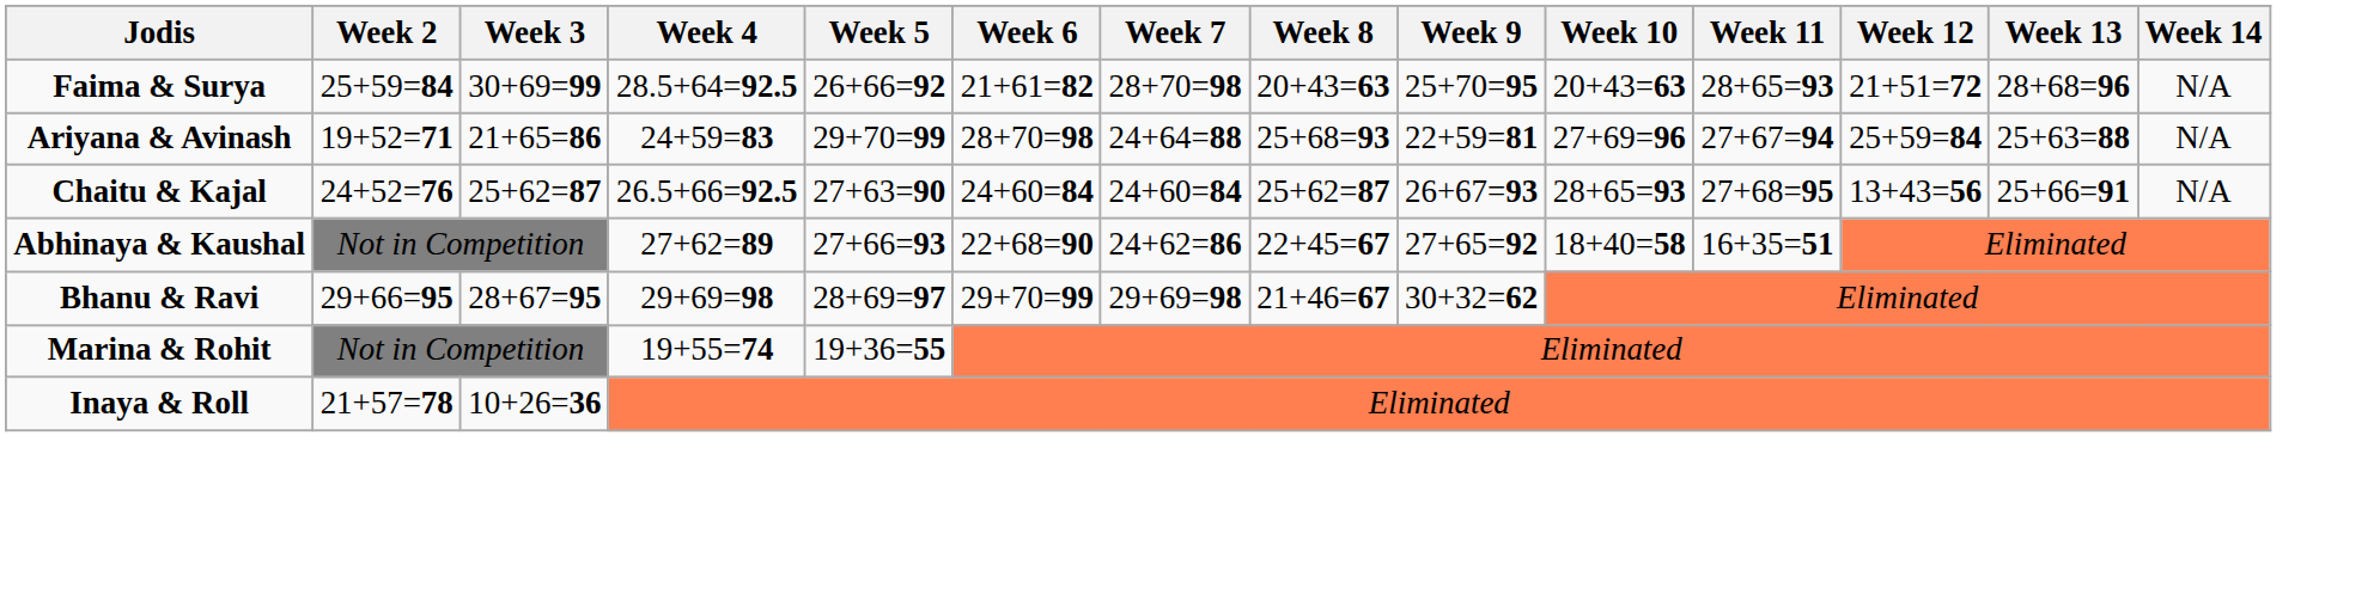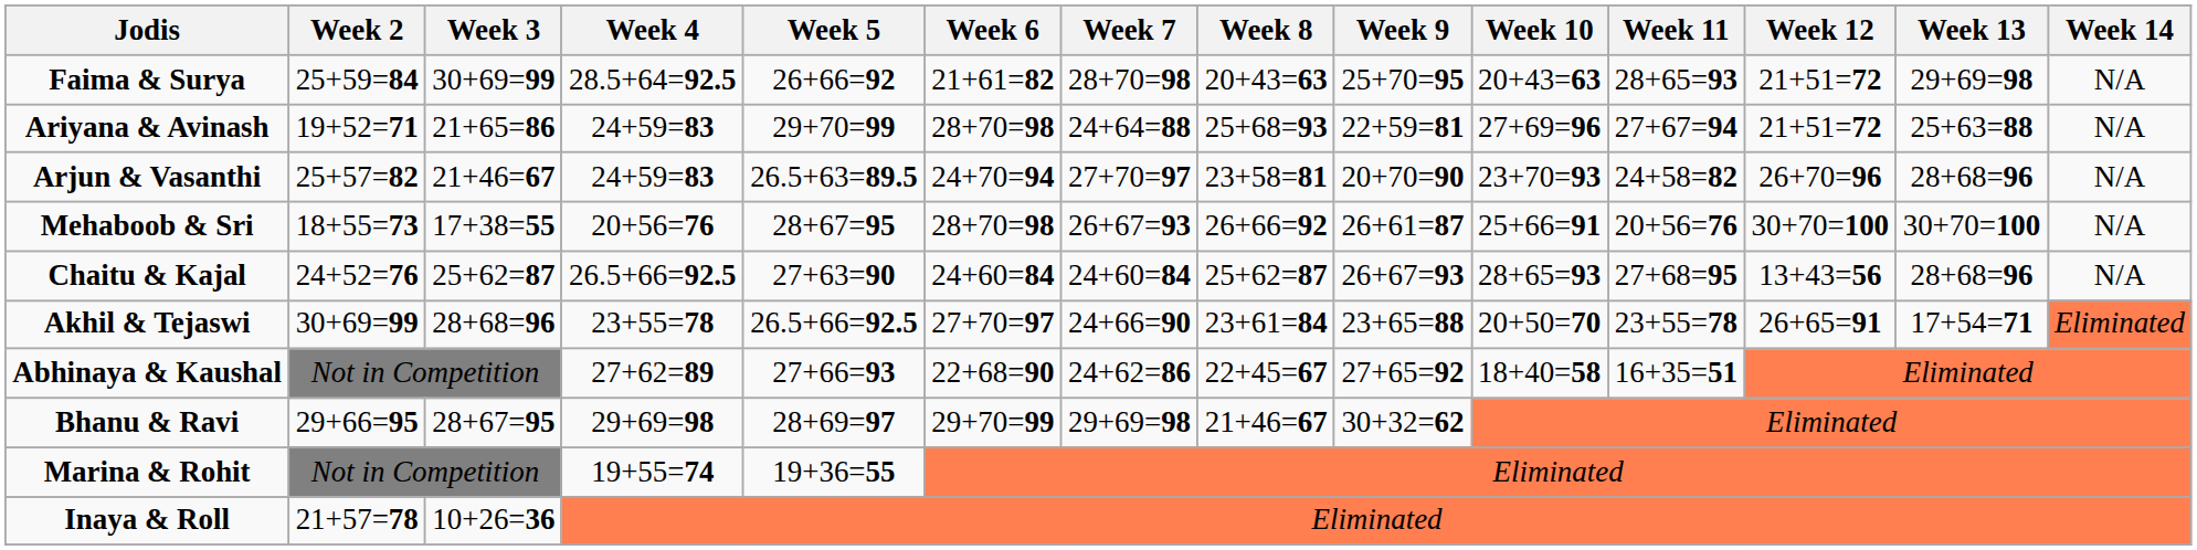Faima & Surya | Week 13: 28+68=96 -> 29+69=98
Ariyana & Avinash | Week 12: 25+59=84 -> 21+51=72
+ row: Arjun & Vasanthi | 25+57=82 | 21+46=67 | 24+59=83 | 26.5+63=89.5 | 24+70=94 | 27+70=97 | 23+58=81 | 20+70=90 | 23+70=93 | 24+58=82 | 26+70=96 | 28+68=96 | N/A
+ row: Mehaboob & Sri | 18+55=73 | 17+38=55 | 20+56=76 | 28+67=95 | 28+70=98 | 26+67=93 | 26+66=92 | 26+61=87 | 25+66=91 | 20+56=76 | 30+70=100 | 30+70=100 | N/A
Chaitu & Kajal | Week 13: 25+66=91 -> 28+68=96
+ row: Akhil & Tejaswi | 30+69=99 | 28+68=96 | 23+55=78 | 26.5+66=92.5 | 27+70=97 | 24+66=90 | 23+61=84 | 23+65=88 | 20+50=70 | 23+55=78 | 26+65=91 | 17+54=71 | Eliminated
